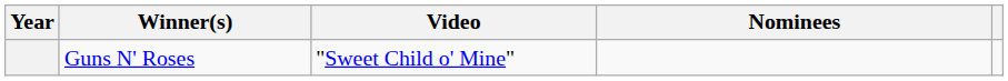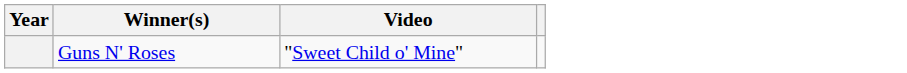- column: Nominees
